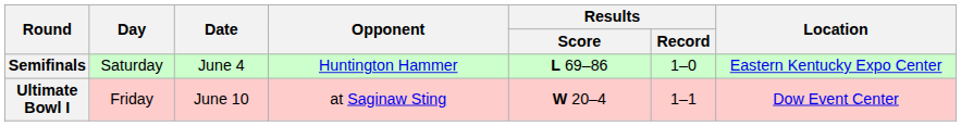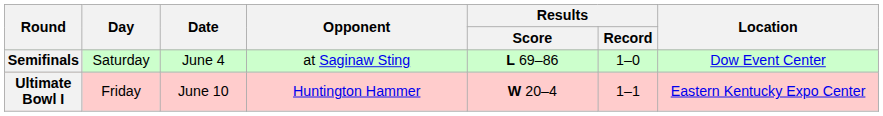Semifinals | Opponent: Huntington Hammer -> at Saginaw Sting
Semifinals | Location: Eastern Kentucky Expo Center -> Dow Event Center
Ultimate Bowl I | Opponent: at Saginaw Sting -> Huntington Hammer
Ultimate Bowl I | Location: Dow Event Center -> Eastern Kentucky Expo Center
